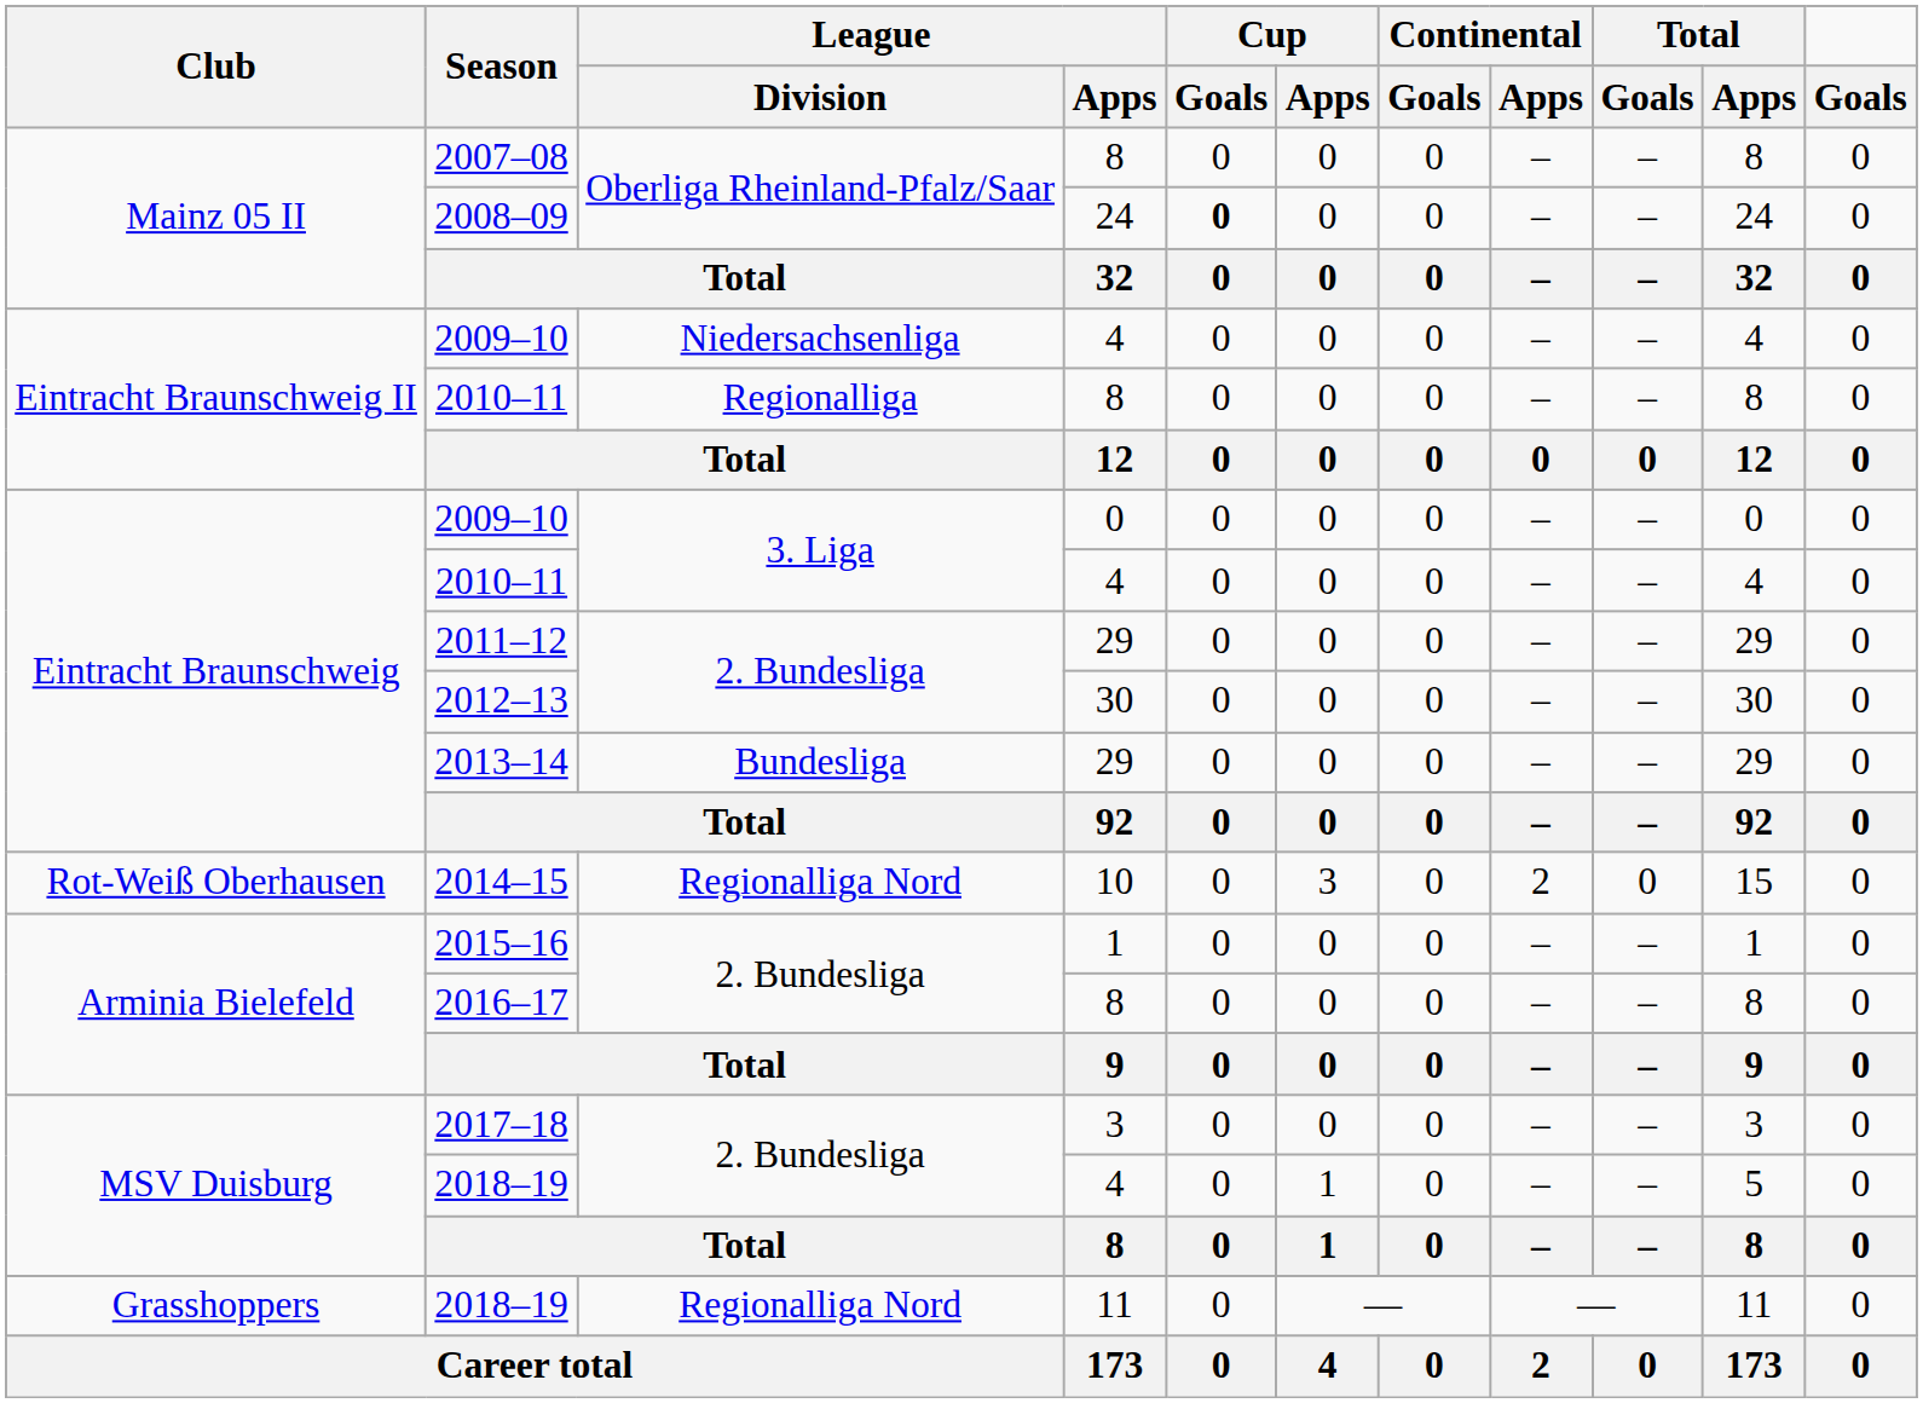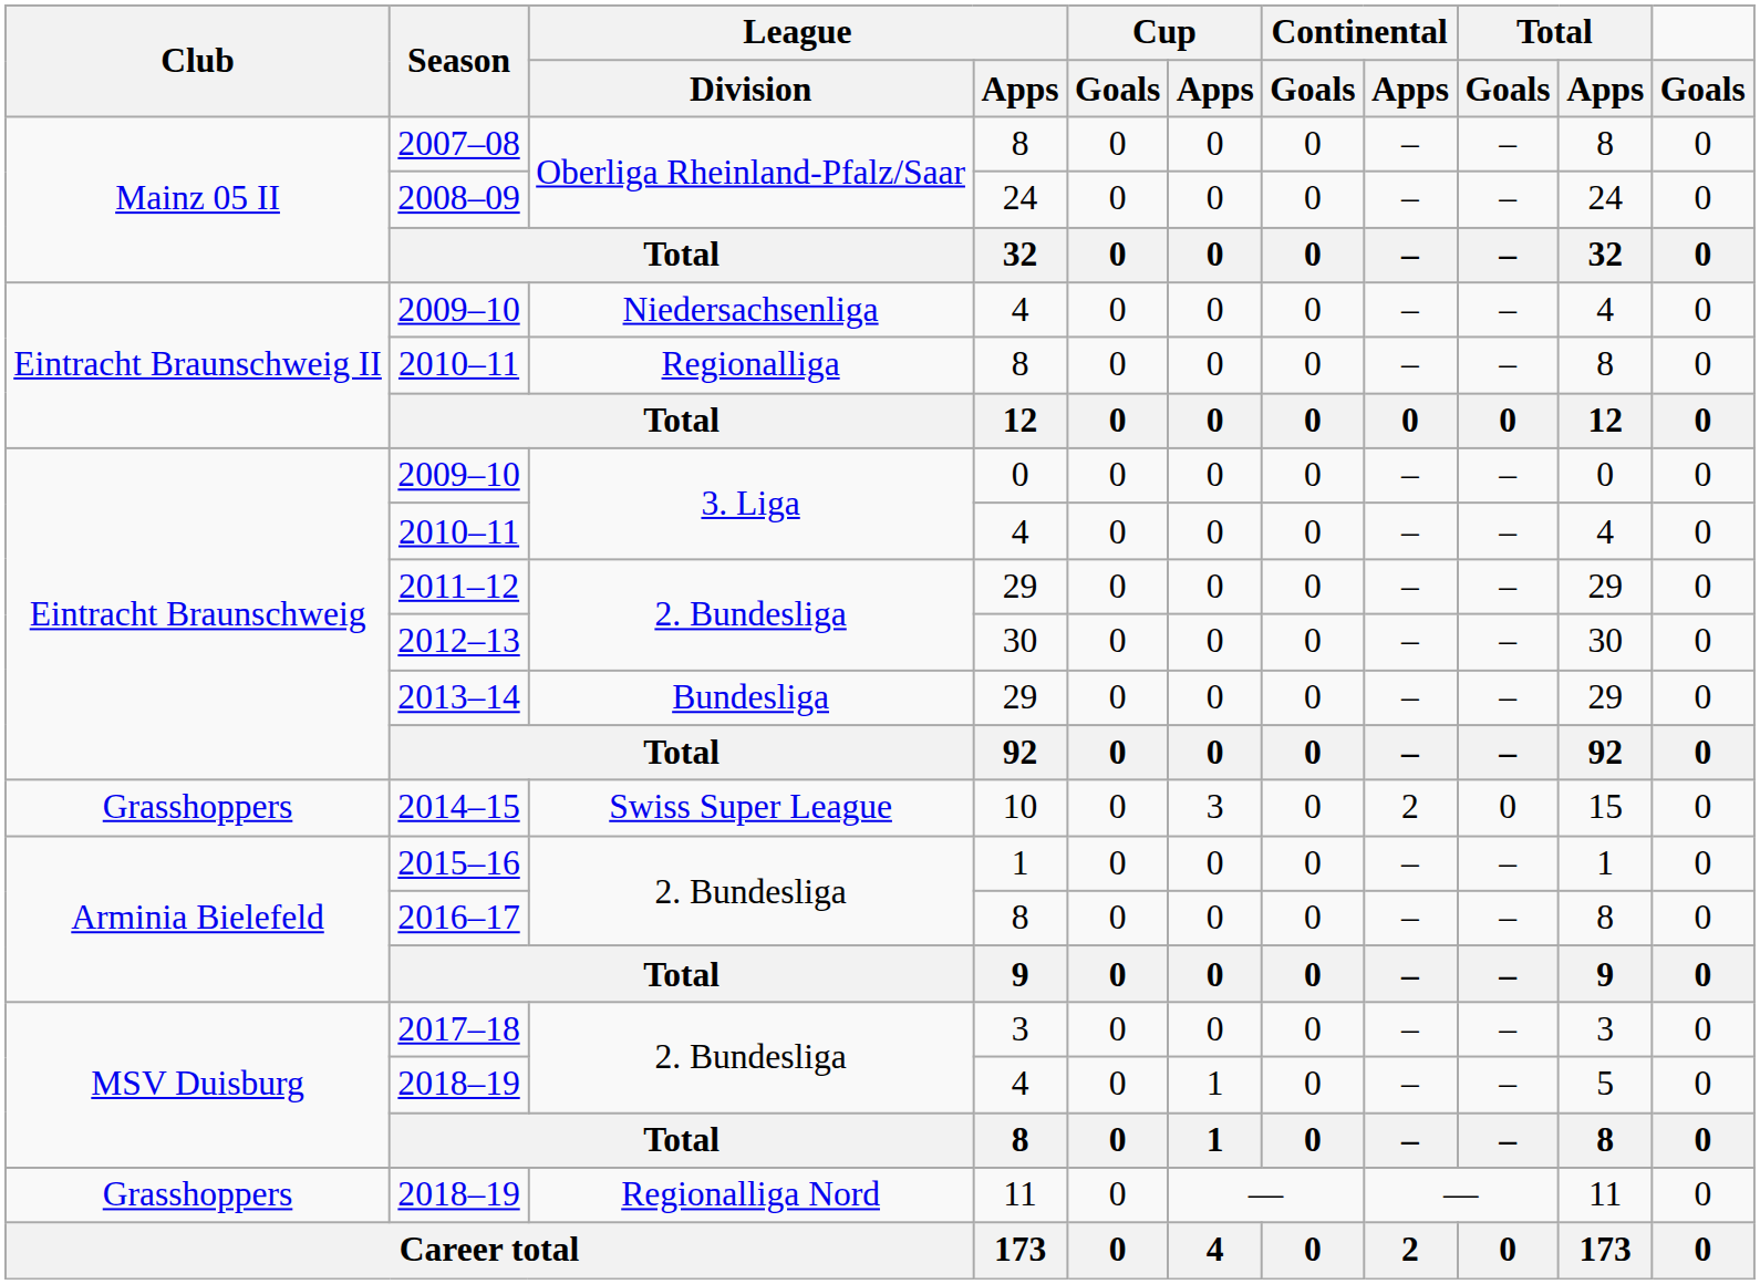2008–09 | Cup / Goals: bold -> normal
2014–15 | Club: Rot-Weiß Oberhausen -> Grasshoppers
2014–15 | League / Division: Regionalliga Nord -> Swiss Super League
